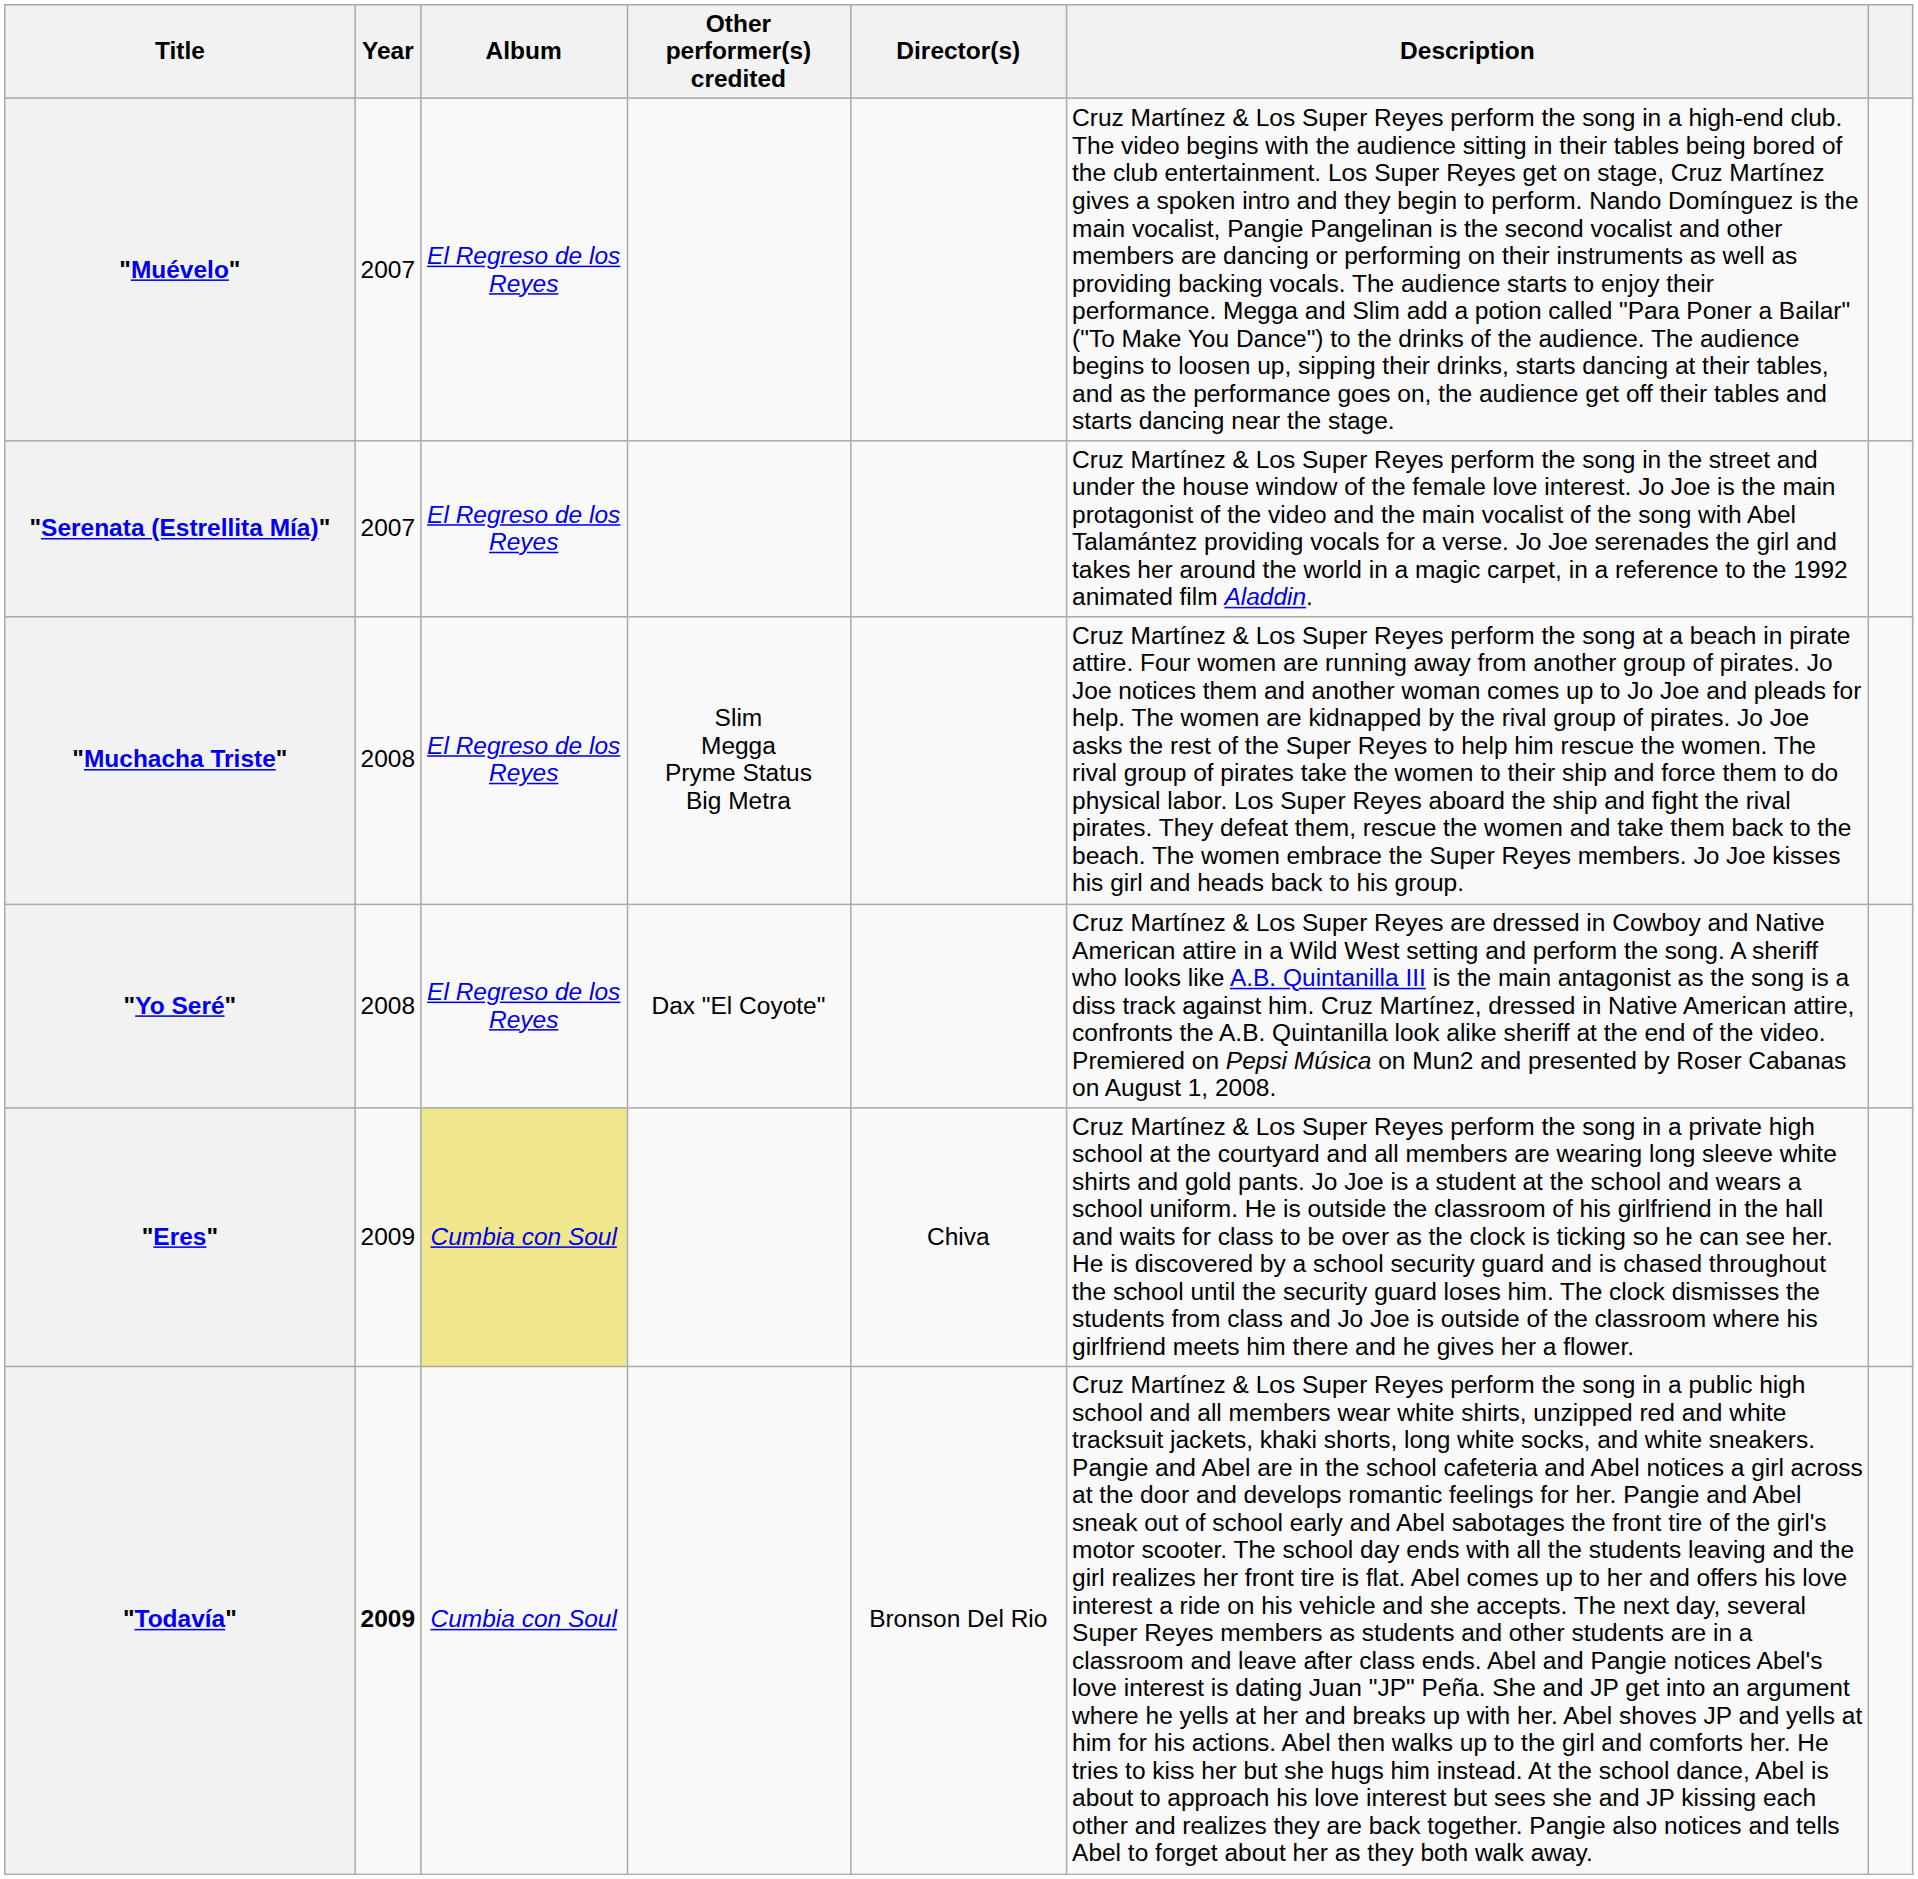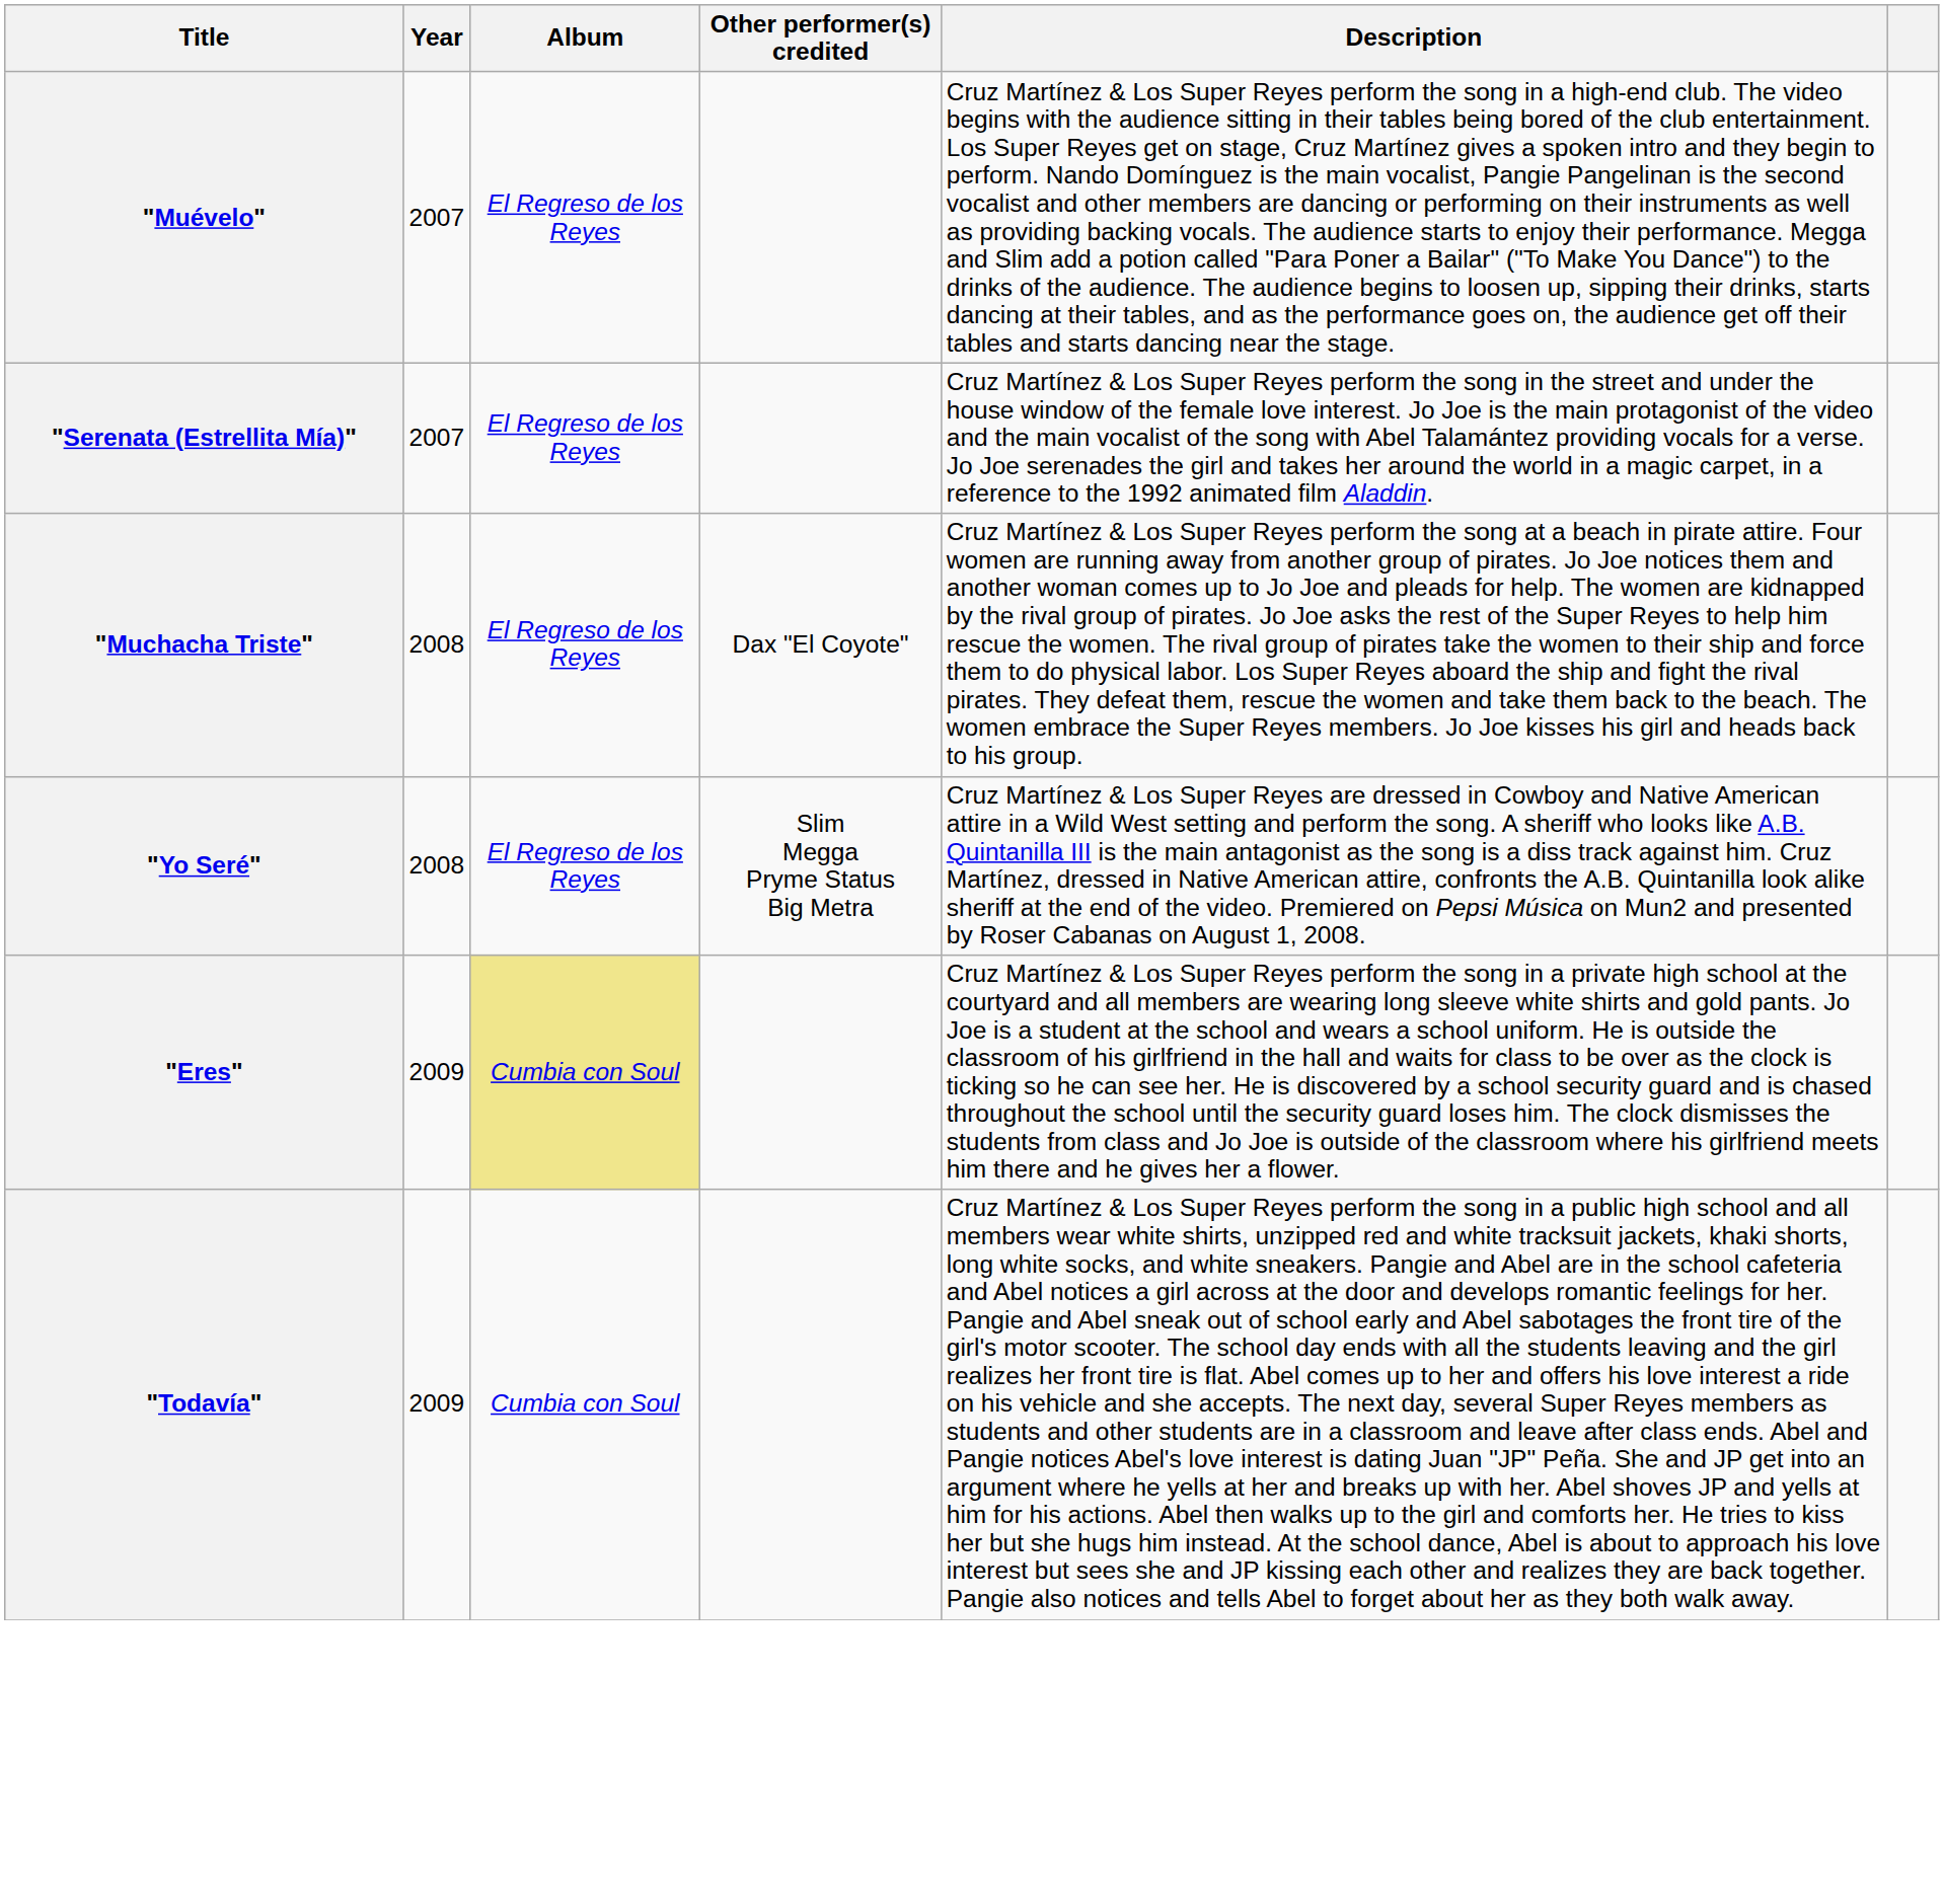- column: Director(s) | Chiva | Bronson Del Rio
"Muchacha Triste" | Other performer(s) credited: Slim Megga Pryme Status Big Metra -> Dax "El Coyote"
"Yo Seré" | Other performer(s) credited: Dax "El Coyote" -> Slim Megga Pryme Status Big Metra
"Todavía" | Year: bold -> normal
